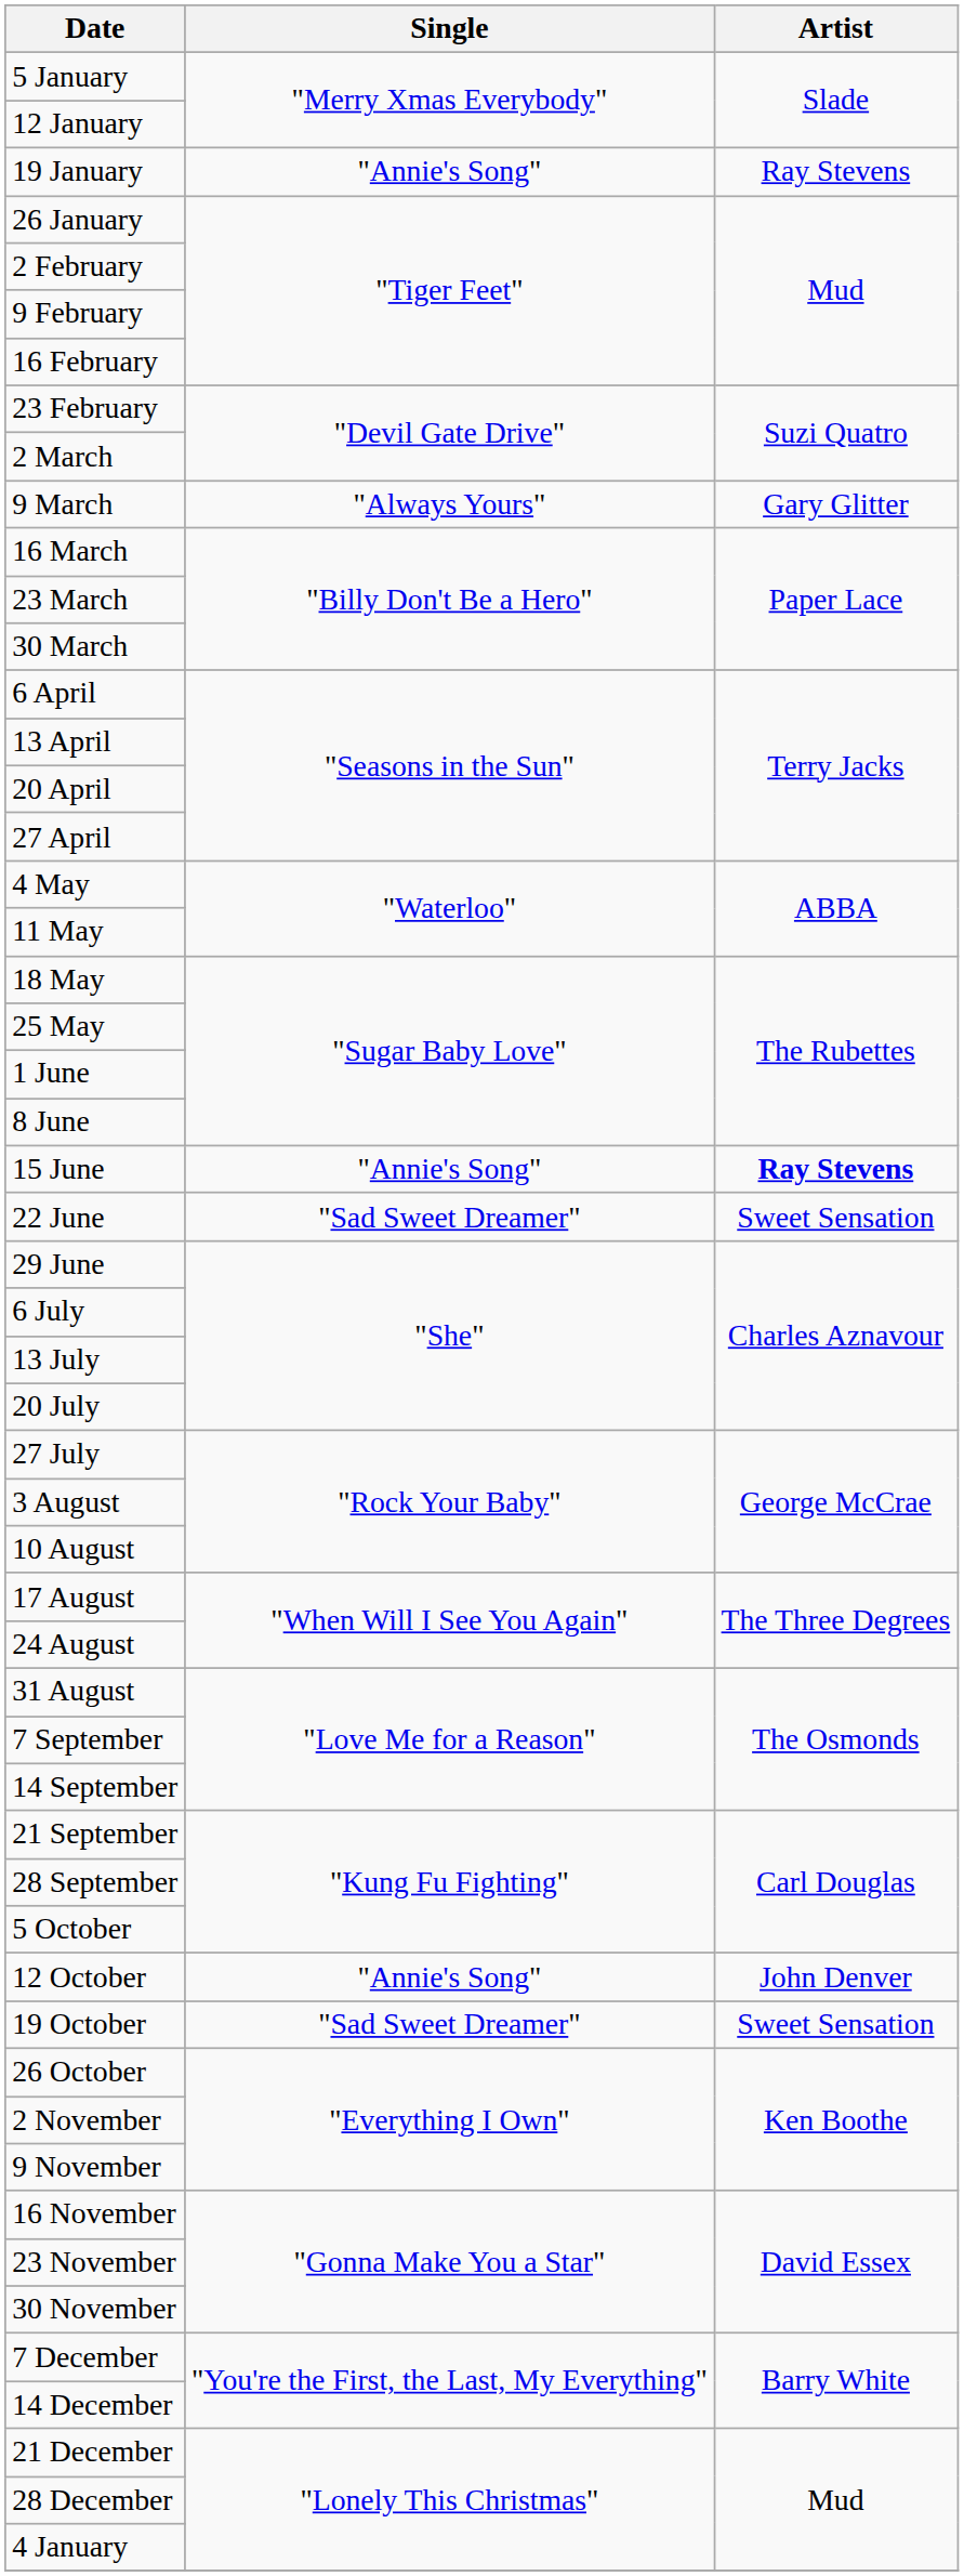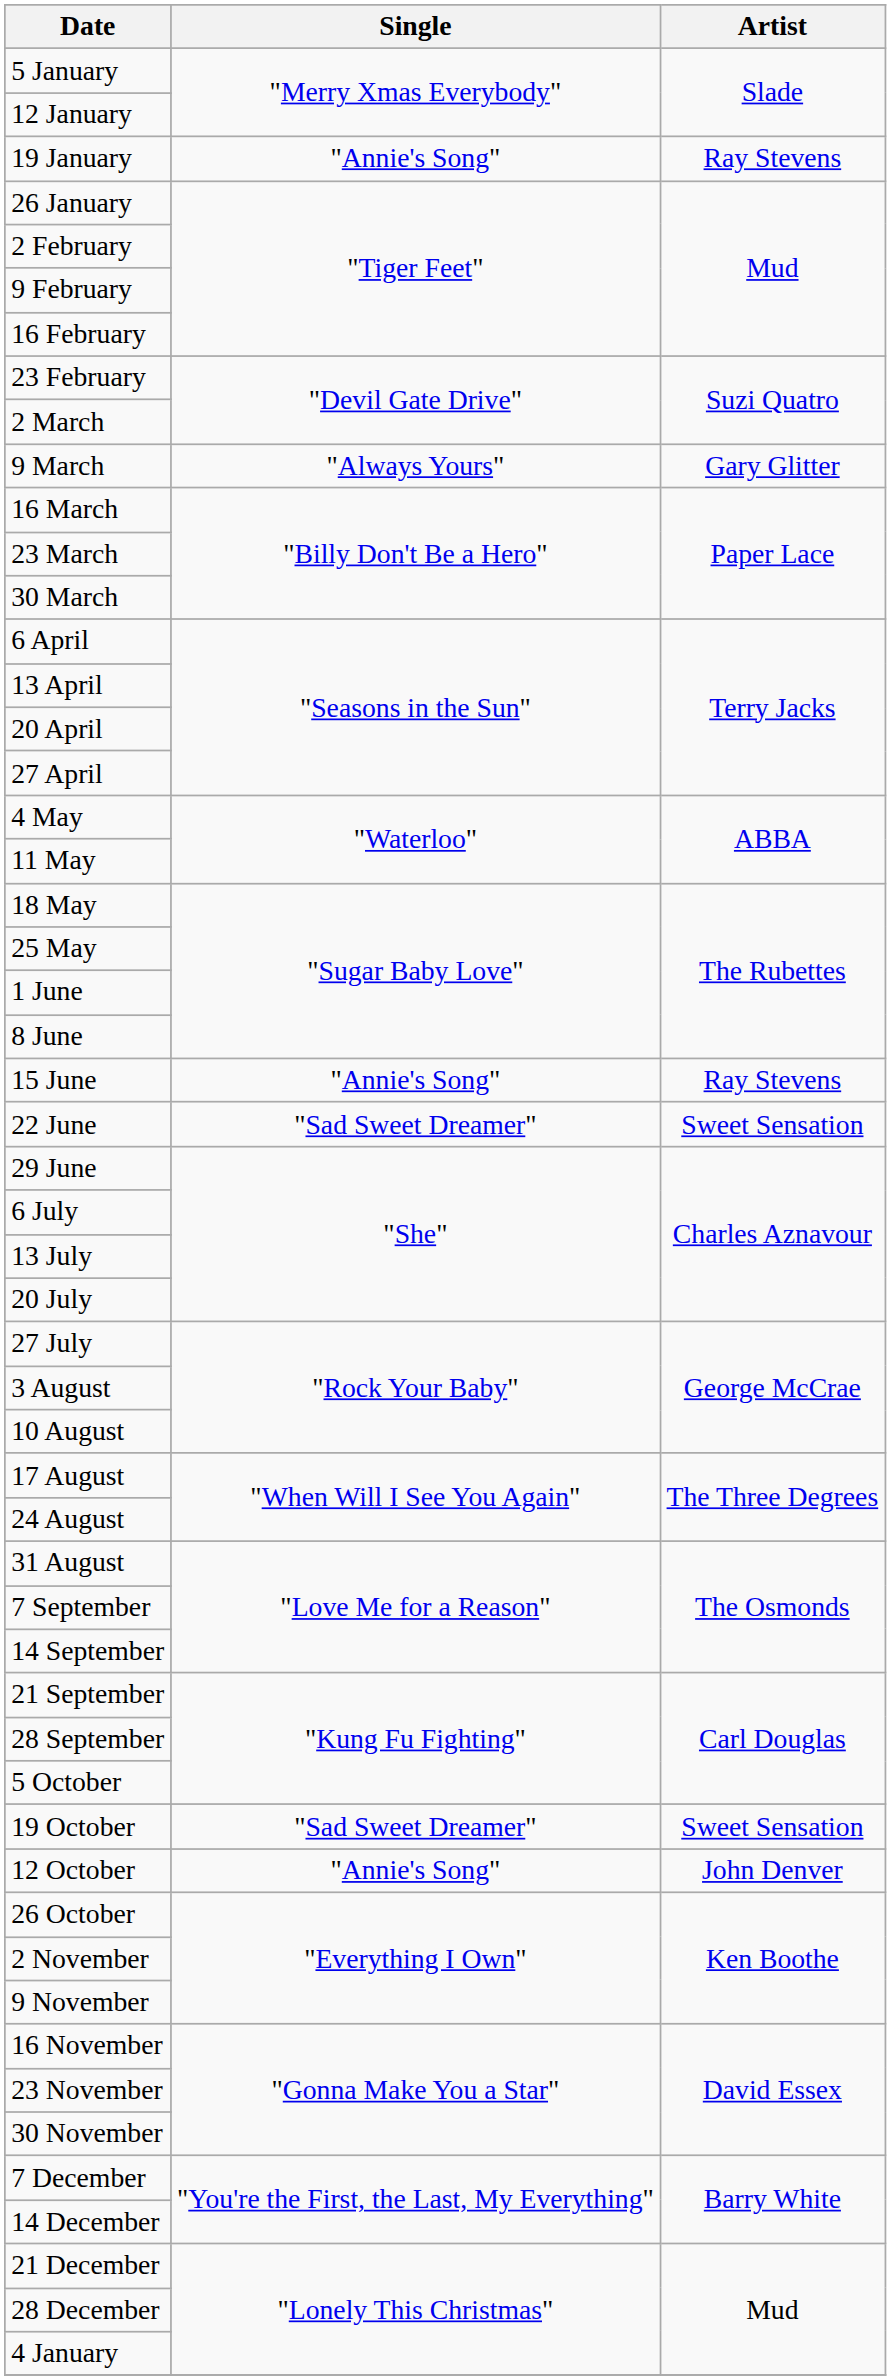15 June | Artist: bold -> normal
rows swapped: 12 October <-> 19 October
